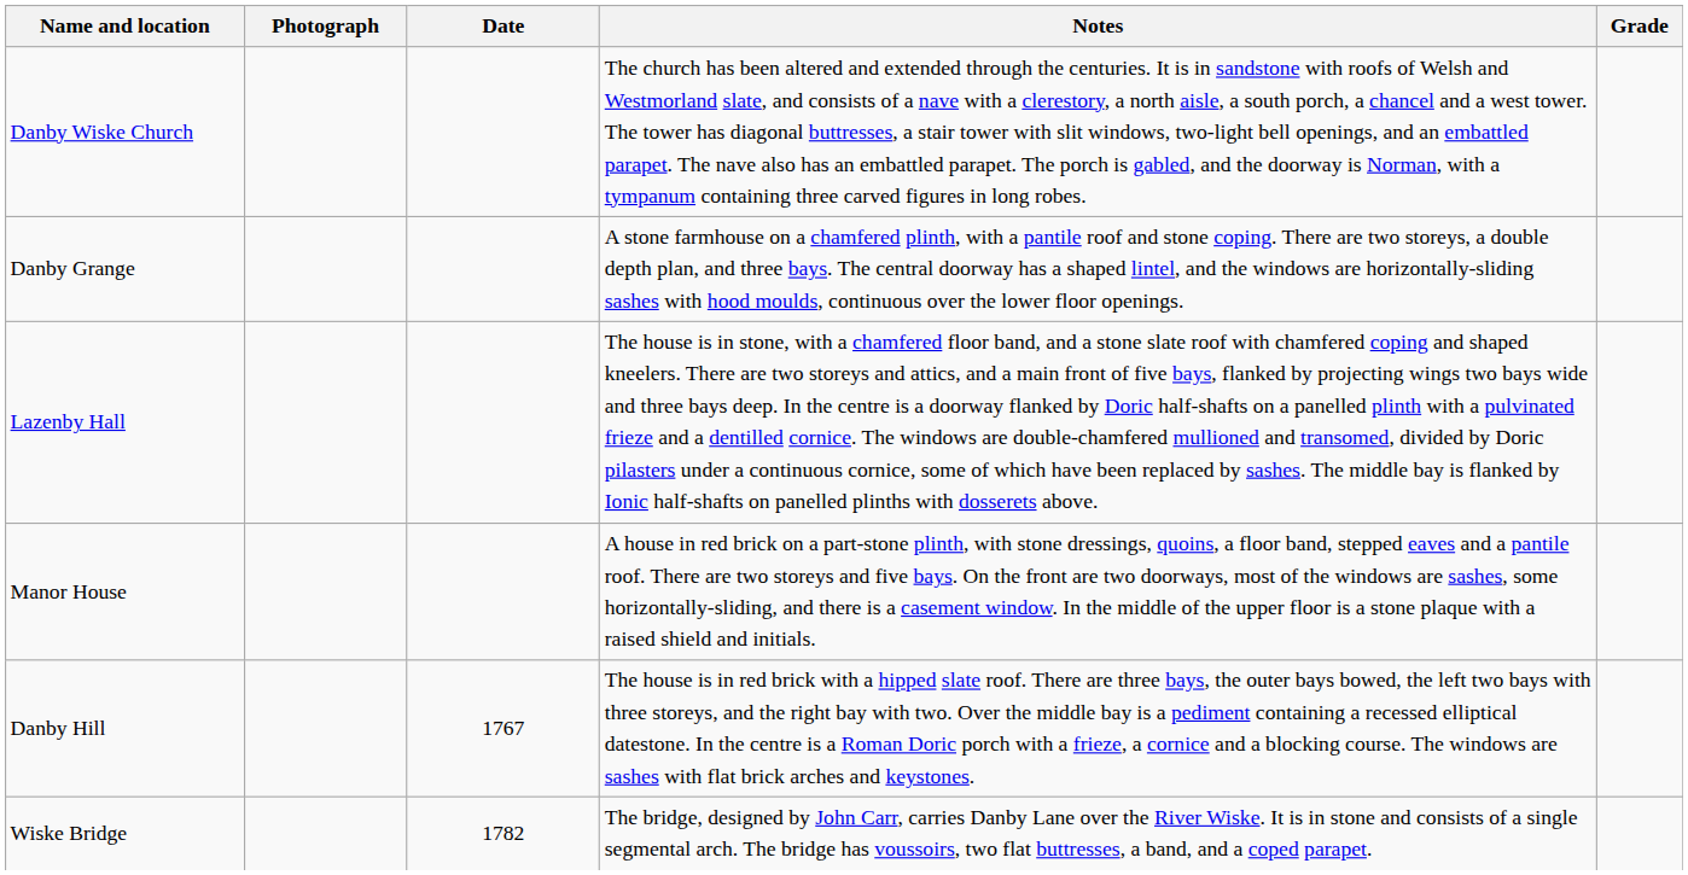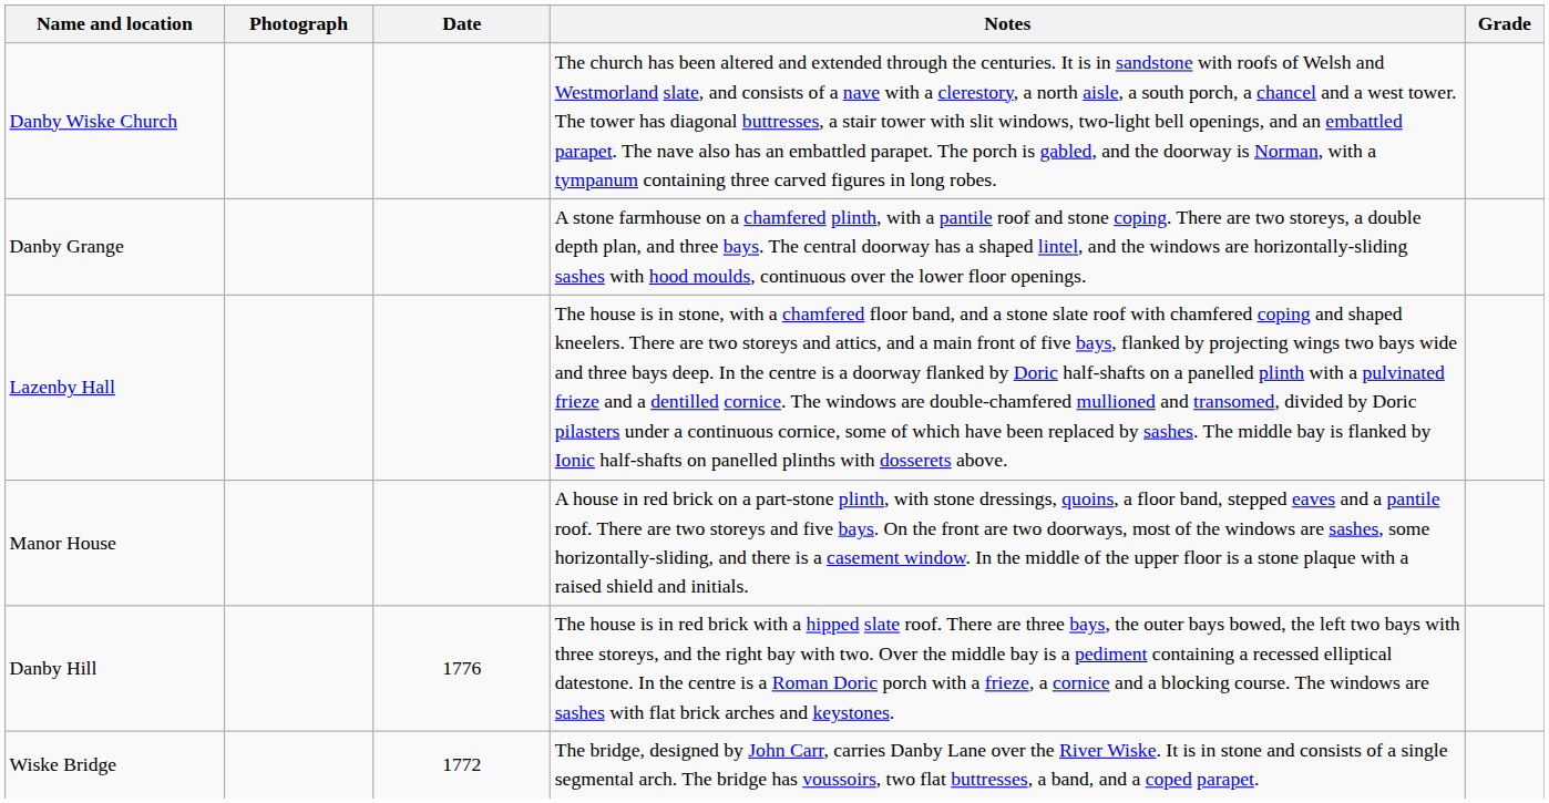Danby Hill | Date: 1767 -> 1776
Wiske Bridge | Date: 1782 -> 1772
